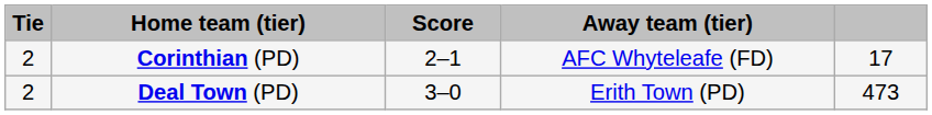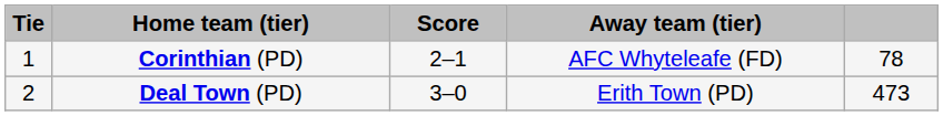Corinthian (PD) | Tie: 2 -> 1
Corinthian (PD) | column 5: 17 -> 78
